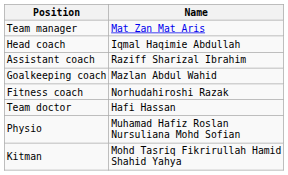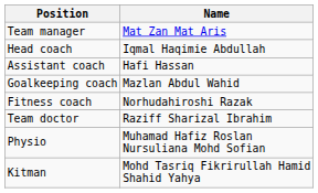Assistant coach | Name: Raziff Sharizal Ibrahim -> Hafi Hassan
Team doctor | Name: Hafi Hassan -> Raziff Sharizal Ibrahim
